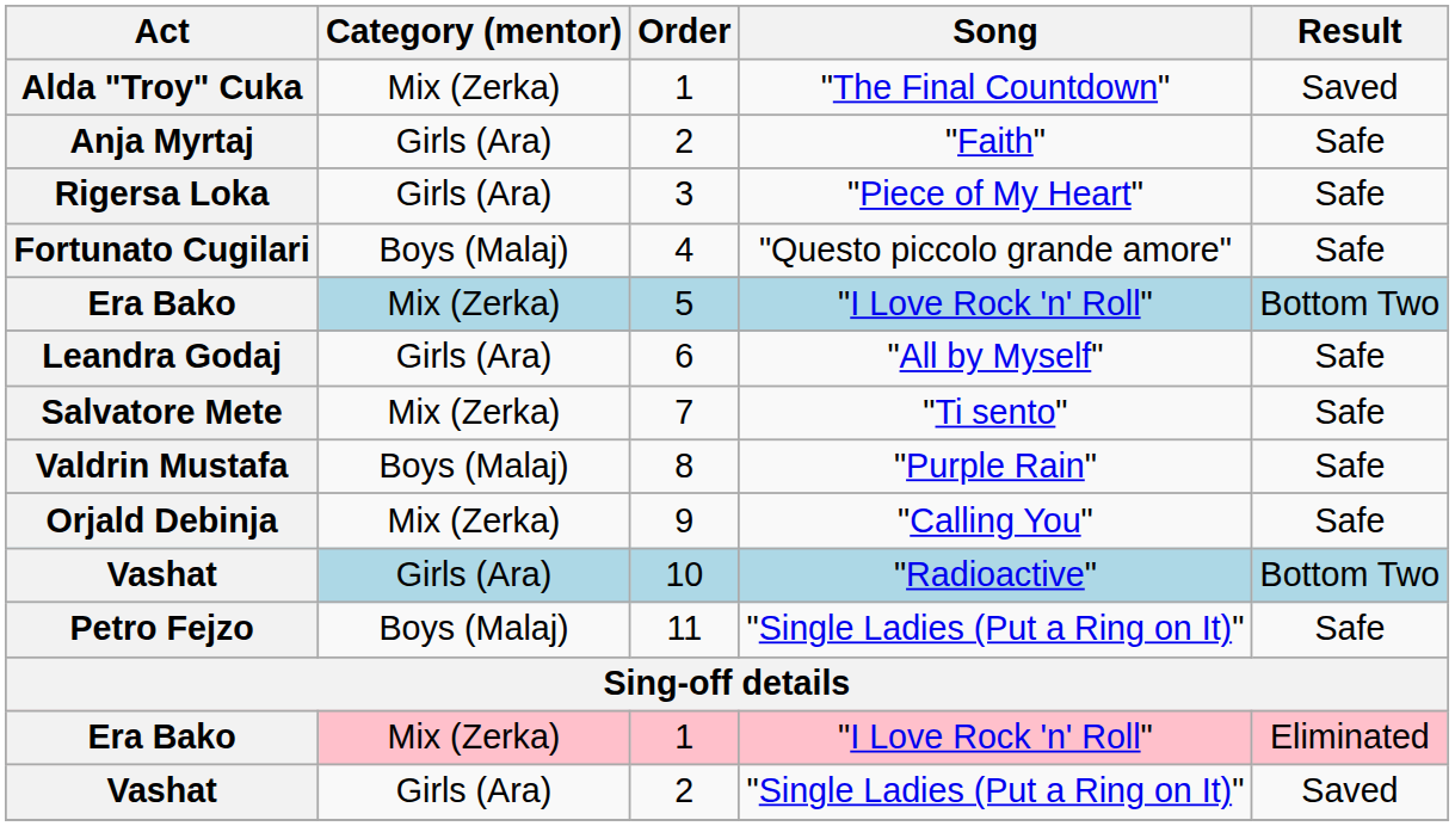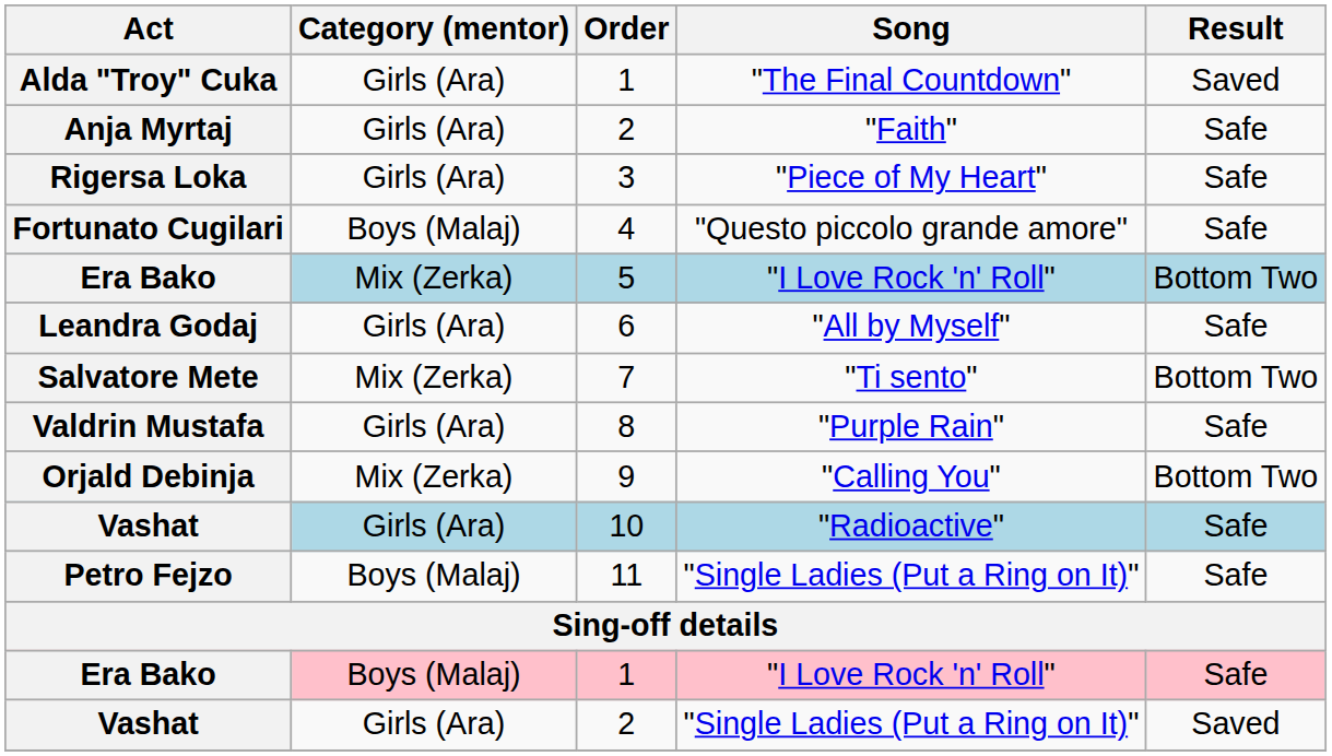Alda "Troy" Cuka | Category (mentor): Mix (Zerka) -> Girls (Ara)
Salvatore Mete | Result: Safe -> Bottom Two
Valdrin Mustafa | Category (mentor): Boys (Malaj) -> Girls (Ara)
Orjald Debinja | Result: Safe -> Bottom Two
Vashat / 10 | Result: Bottom Two -> Safe
Era Bako / 1 | Category (mentor): Mix (Zerka) -> Boys (Malaj)
Era Bako / 1 | Result: Eliminated -> Safe
